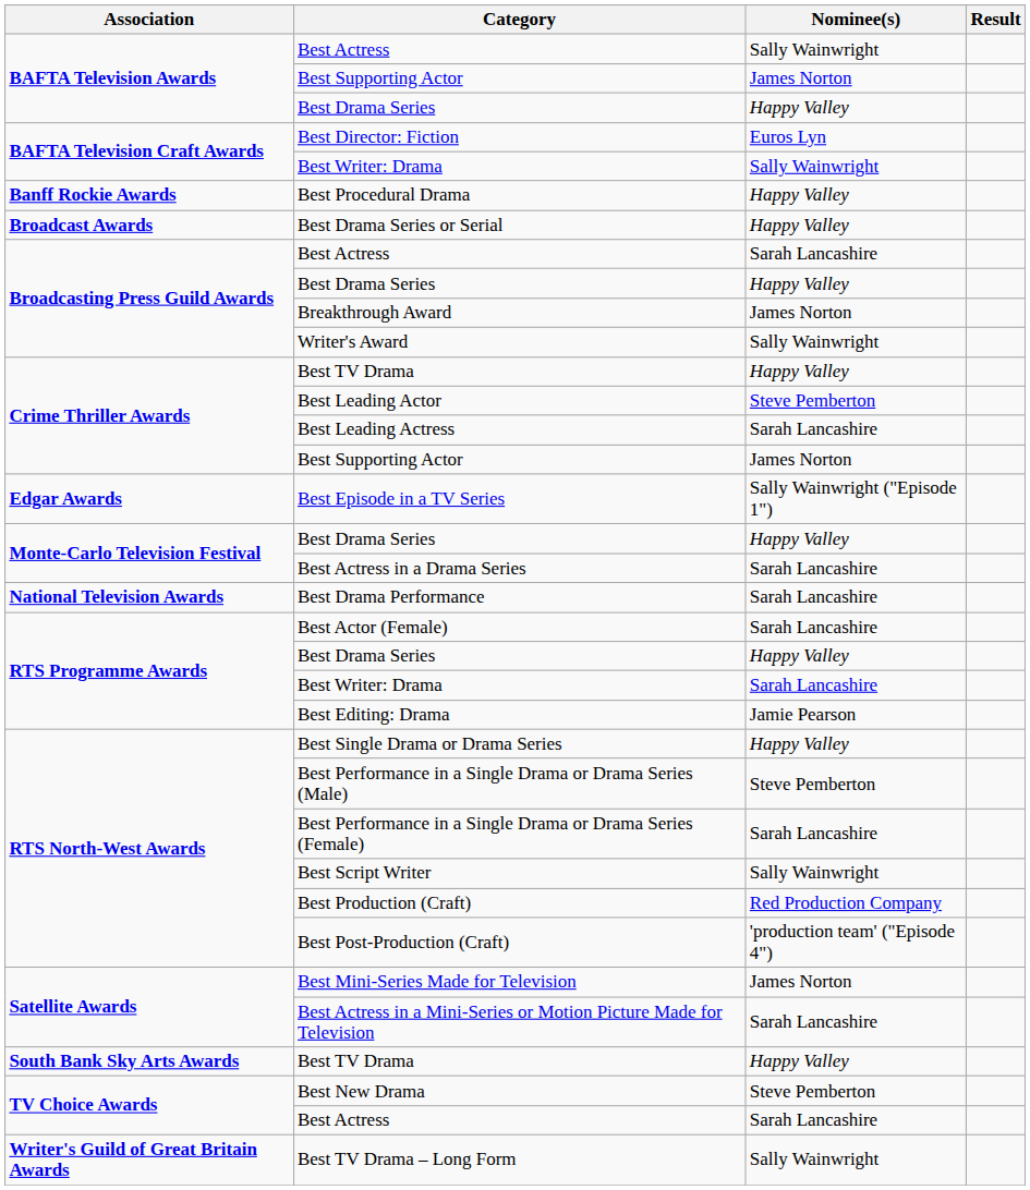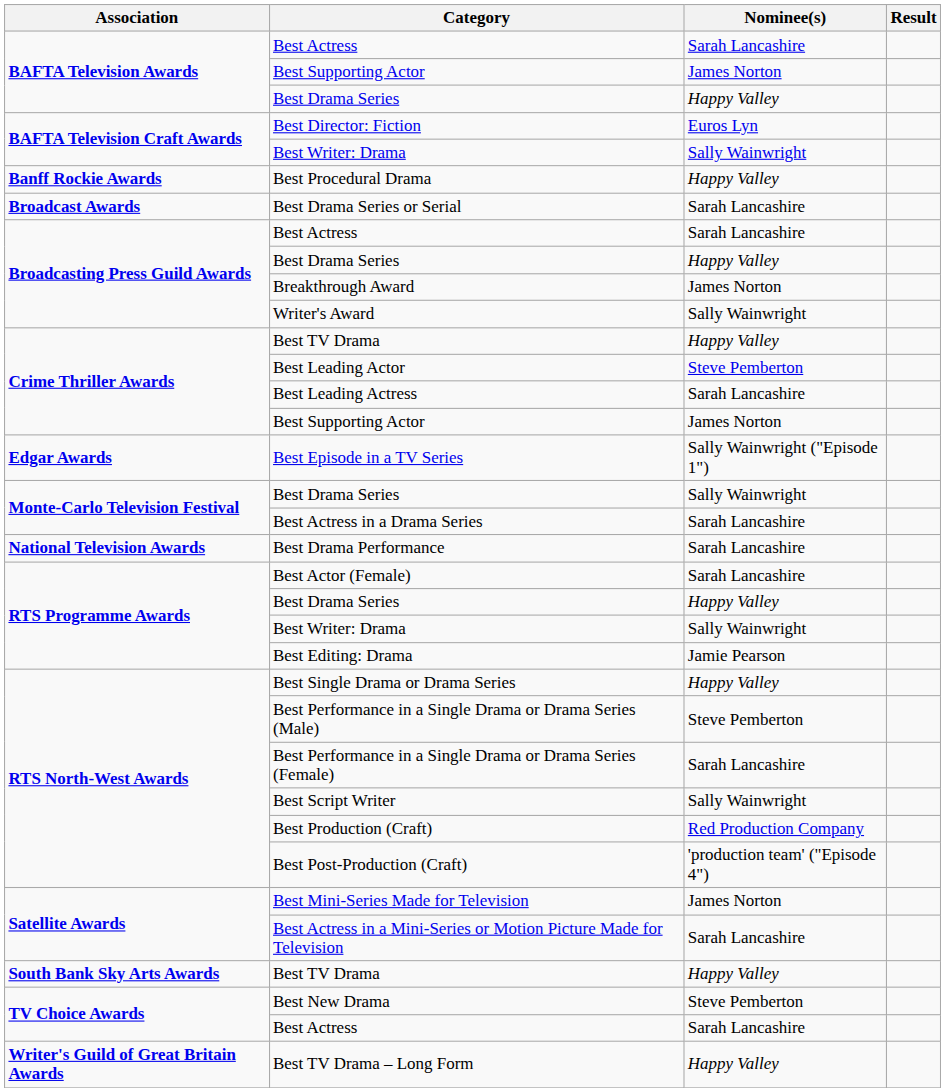BAFTA Television Awards / Best Actress | Nominee(s): Sally Wainwright -> Sarah Lancashire
Best Drama Series or Serial | Nominee(s): Happy Valley -> Sarah Lancashire
Monte-Carlo Television Festival / Best Drama Series | Nominee(s): Happy Valley -> Sally Wainwright
RTS Programme Awards / Best Writer: Drama | Nominee(s): Sarah Lancashire -> Sally Wainwright
Best TV Drama – Long Form | Nominee(s): Sally Wainwright -> Happy Valley
